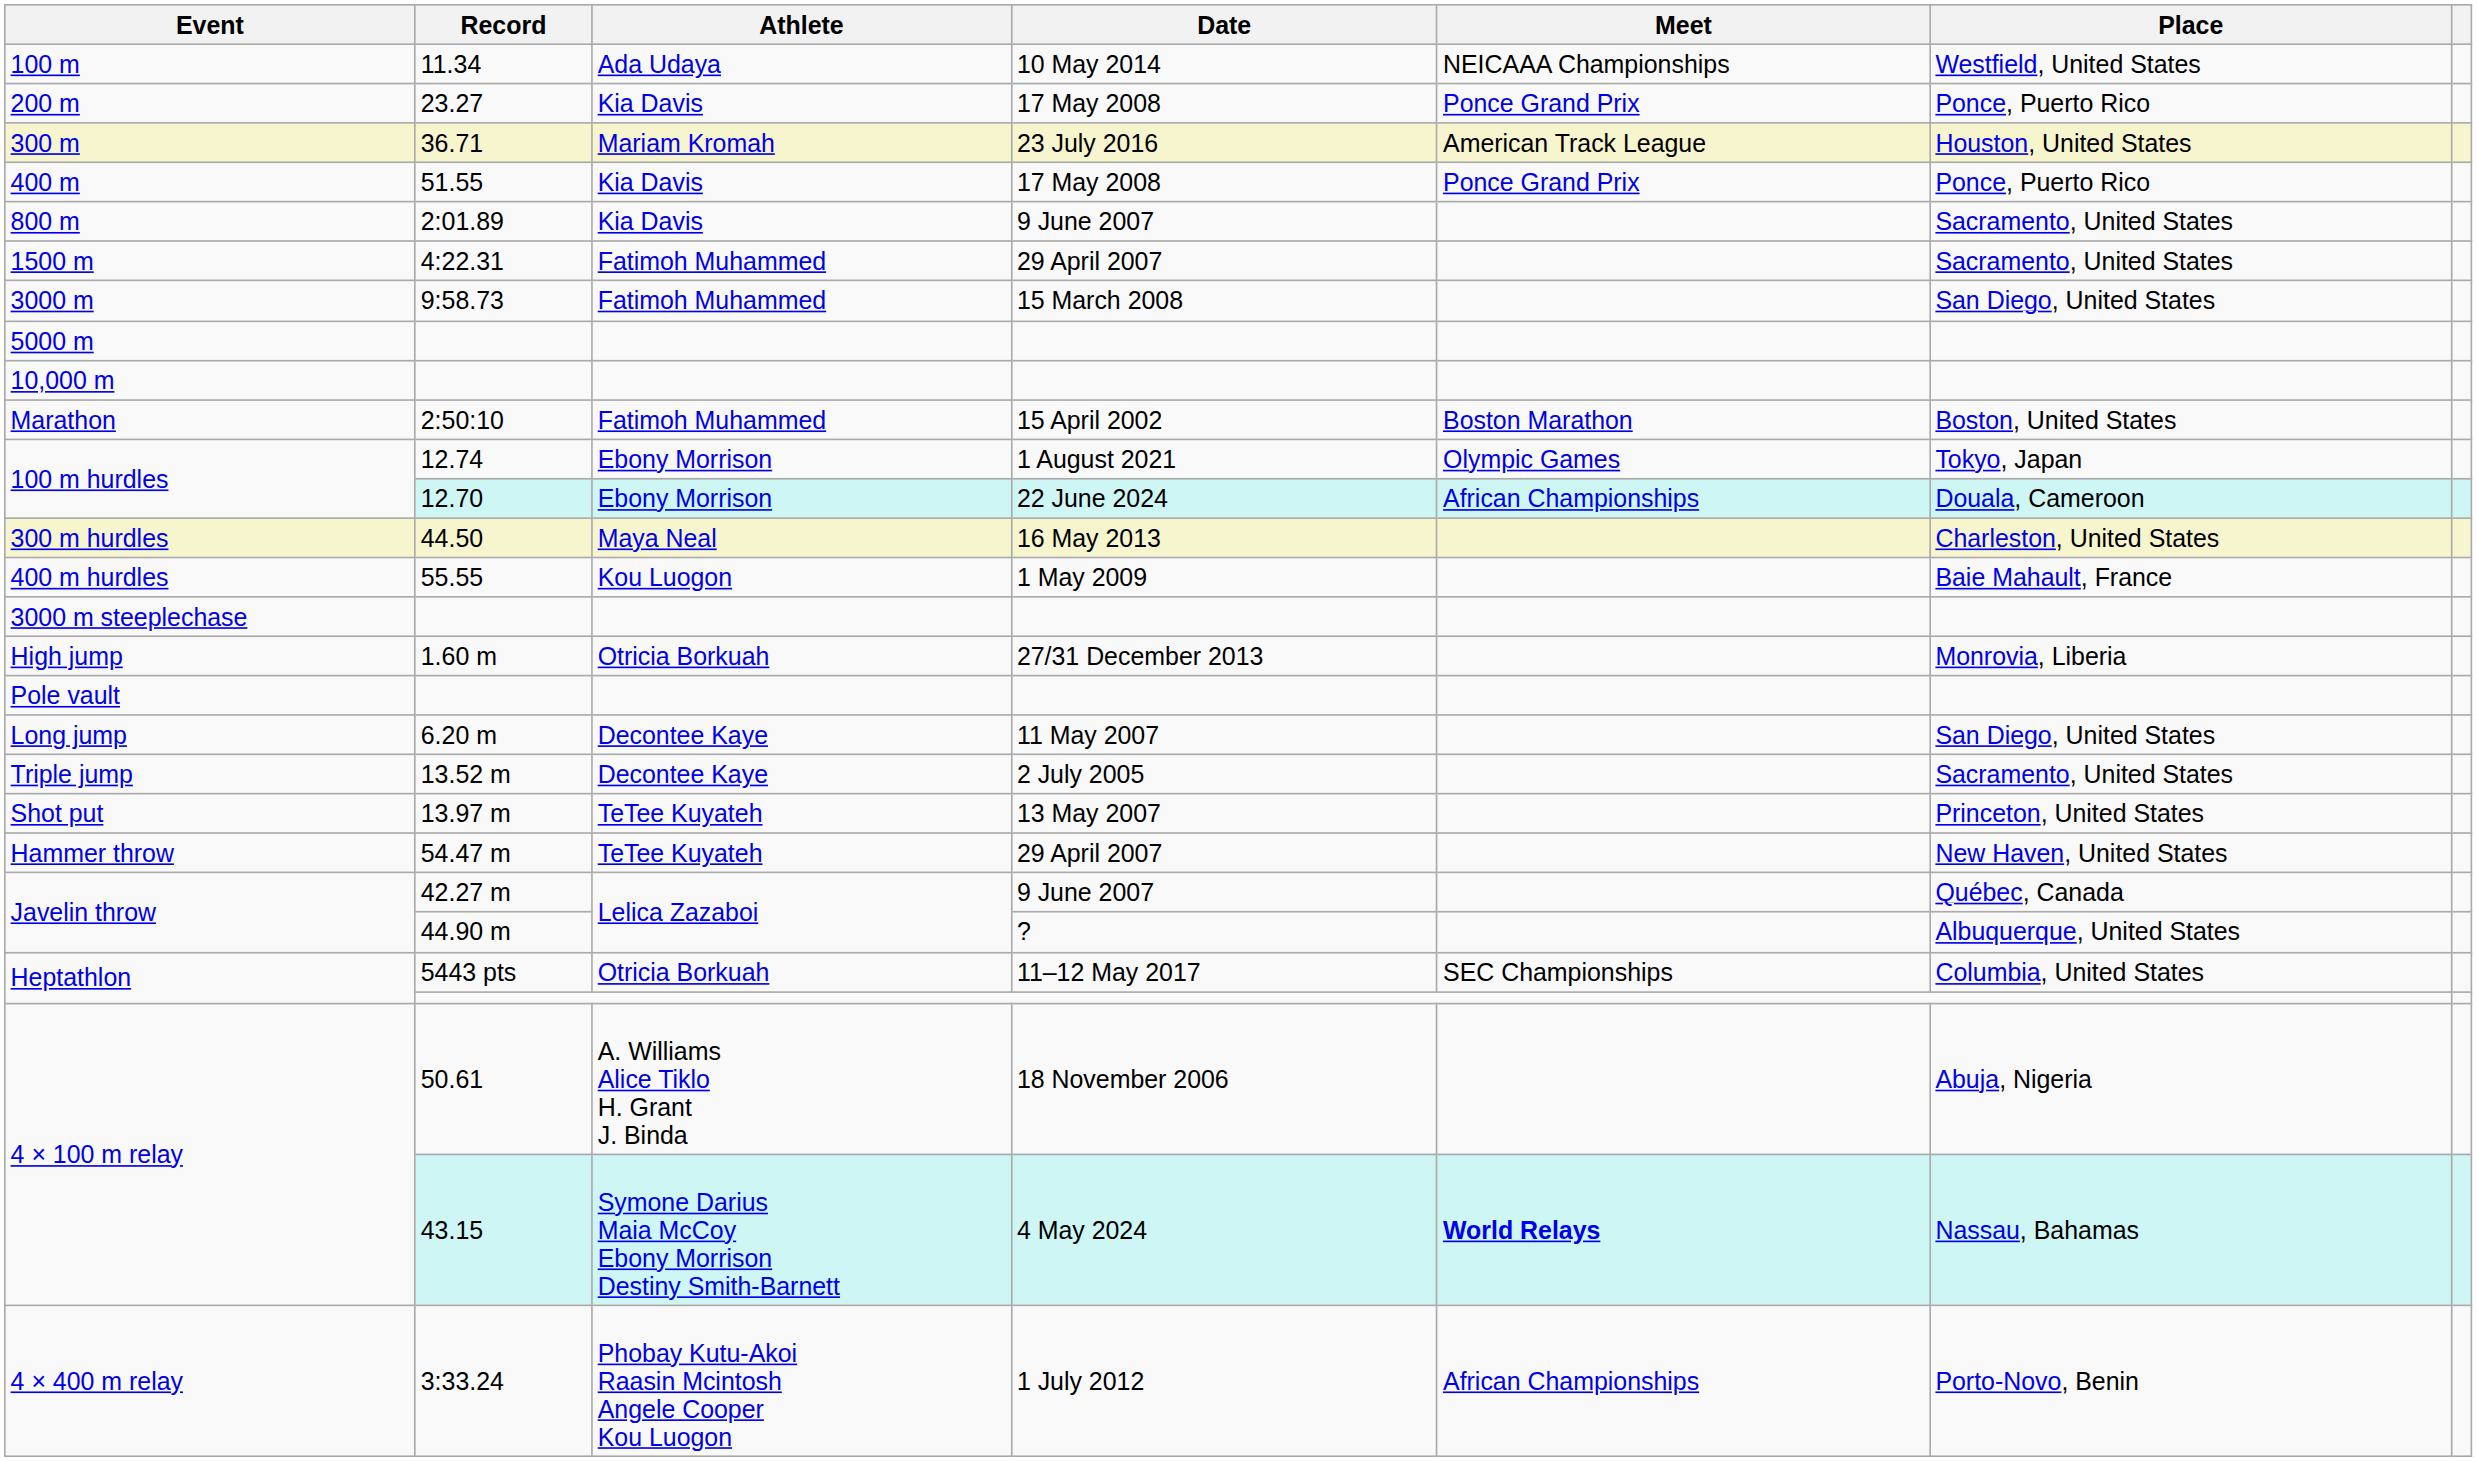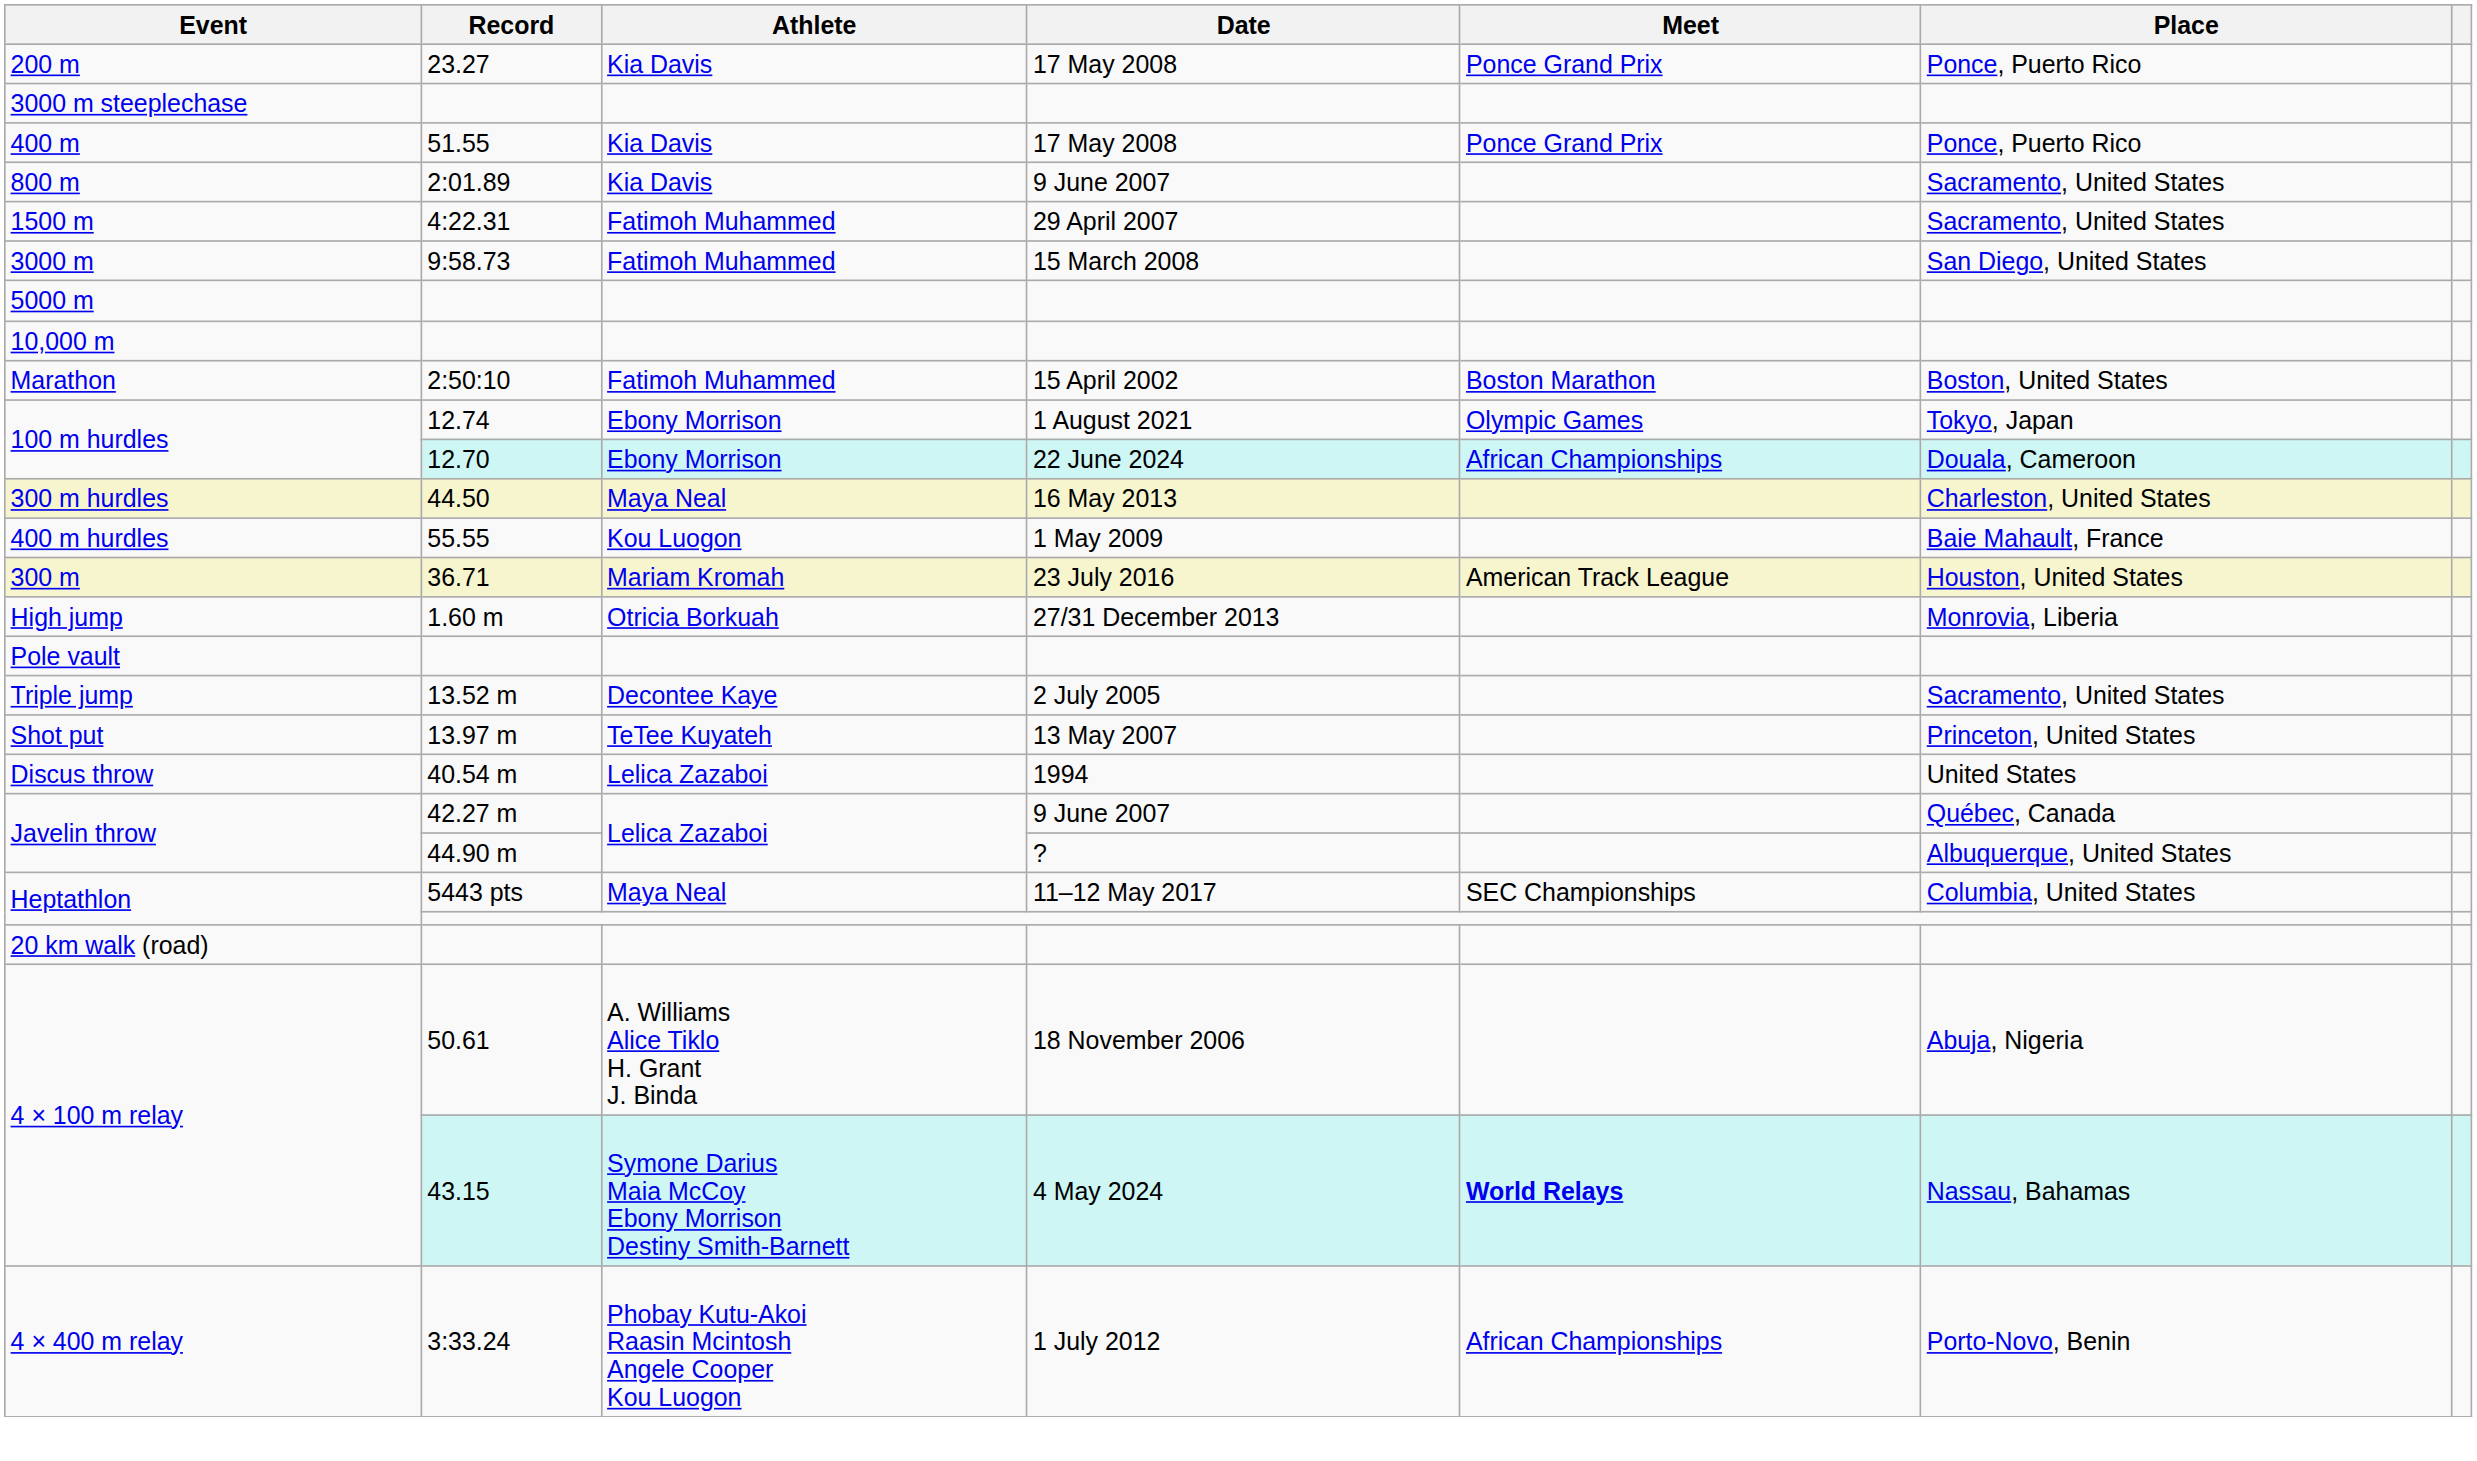- row: 100 m | 11.34 | Ada Udaya | 10 May 2014 | NEICAAA Championships | Westfield, United States
rows swapped: 300 m <-> 3000 m steeplechase
- row: Long jump | 6.20 m | Decontee Kaye | 11 May 2007 | San Diego, United States
+ row: Discus throw | 40.54 m | Lelica Zazaboi | 1994 | United States
- row: Hammer throw | 54.47 m | TeTee Kuyateh | 29 April 2007 | New Haven, United States
Heptathlon / 5443 pts | Athlete: Otricia Borkuah -> Maya Neal
+ row: 20 km walk (road)
